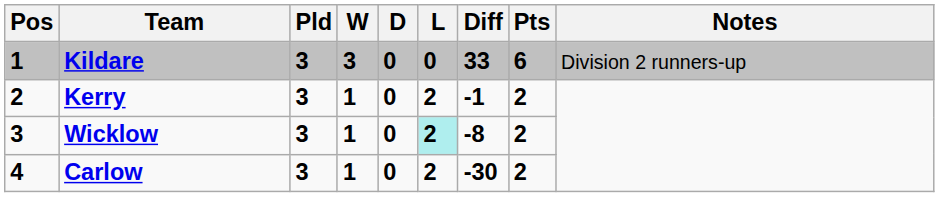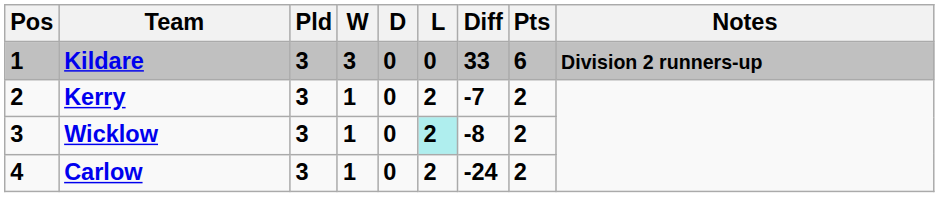Kildare | Notes: normal -> bold
Kerry | Diff: -1 -> -7
Carlow | Diff: -30 -> -24
